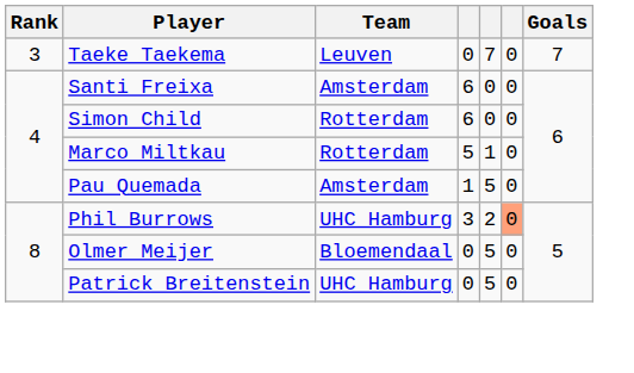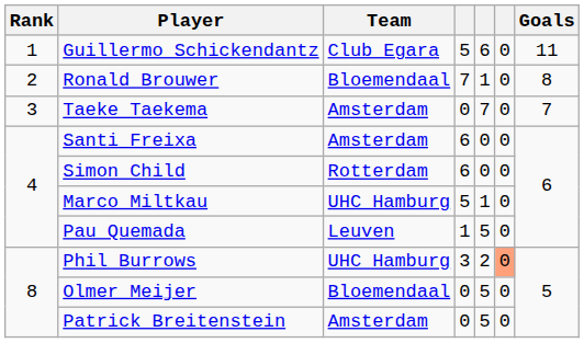+ row: 1 | Guillermo Schickendantz | Club Egara | 5 | 6 | 0 | 11
+ row: 2 | Ronald Brouwer | Bloemendaal | 7 | 1 | 0 | 8
Taeke Taekema | Team: Leuven -> Amsterdam
Marco Miltkau | Team: Rotterdam -> UHC Hamburg
Pau Quemada | Team: Amsterdam -> Leuven
Patrick Breitenstein | Team: UHC Hamburg -> Amsterdam
